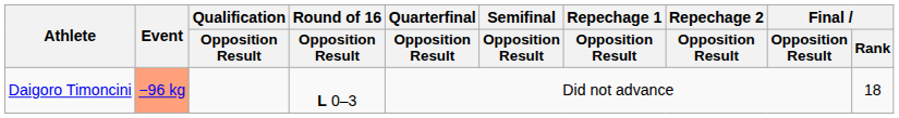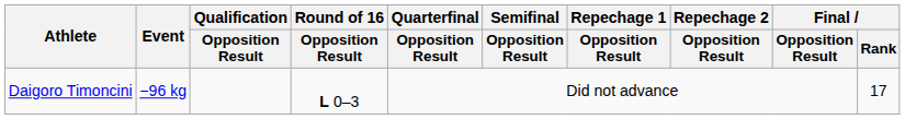Daigoro Timoncini | Event: lightsalmon background -> no background
Daigoro Timoncini | Final / Rank: 18 -> 17
